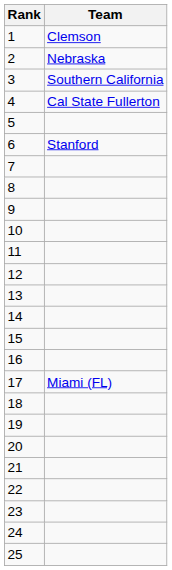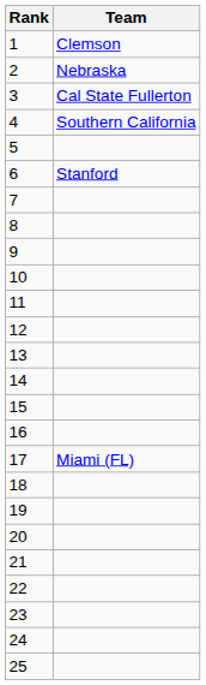3 | Team: Southern California -> Cal State Fullerton
4 | Team: Cal State Fullerton -> Southern California
